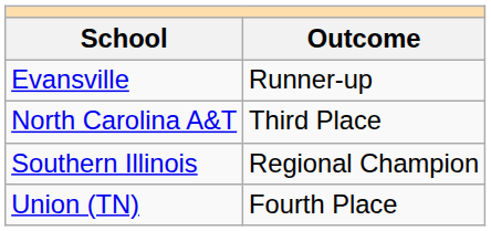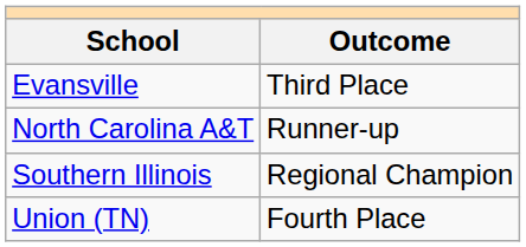Evansville | Outcome: Runner-up -> Third Place
North Carolina A&T | Outcome: Third Place -> Runner-up
